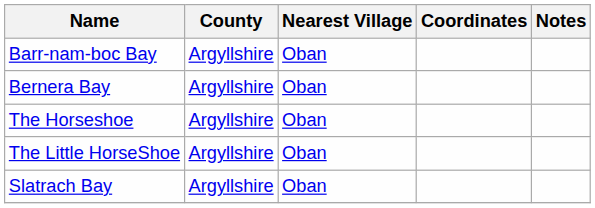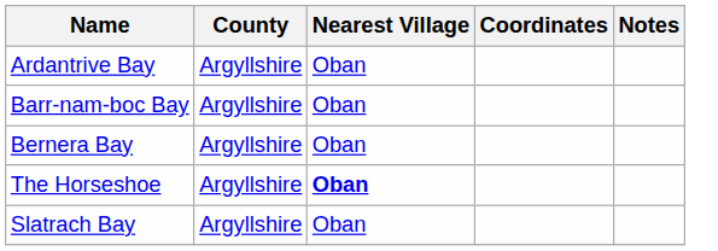+ row: Ardantrive Bay | Argyllshire | Oban
The Horseshoe | Nearest Village: normal -> bold
- row: The Little HorseShoe | Argyllshire | Oban
